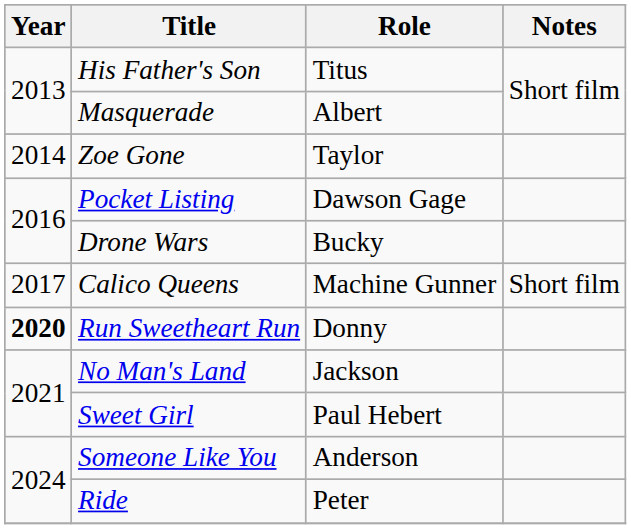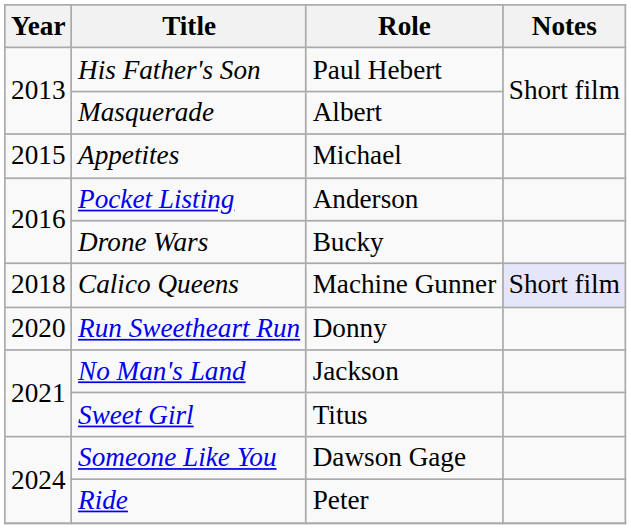His Father's Son | Role: Titus -> Paul Hebert
- row: 2014 | Zoe Gone | Taylor
+ row: 2015 | Appetites | Michael
Pocket Listing | Role: Dawson Gage -> Anderson
Calico Queens | Year: 2017 -> 2018
Calico Queens | Notes: no background -> lavender background
Run Sweetheart Run | Year: bold -> normal
Sweet Girl | Role: Paul Hebert -> Titus
Someone Like You | Role: Anderson -> Dawson Gage
